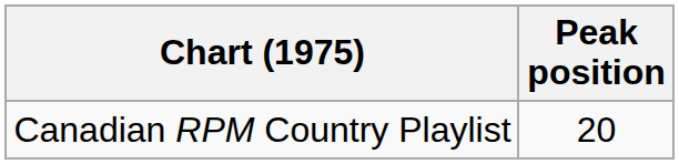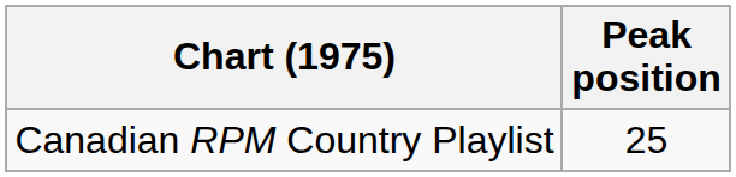Canadian RPM Country Playlist | Peak position: 20 -> 25
